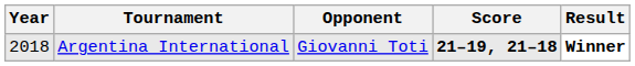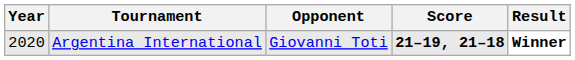Argentina International | Year: 2018 -> 2020
